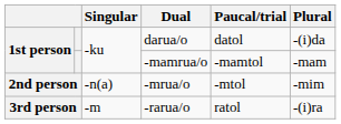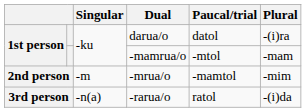darua/o | Plural: -(i)da -> -(i)ra
-mamrua/o | Paucal/trial: -mamtol -> -mtol
-mrua/o | Singular: -n(a) -> -m
-mrua/o | Paucal/trial: -mtol -> -mamtol
-rarua/o | Singular: -m -> -n(a)
-rarua/o | Plural: -(i)ra -> -(i)da
